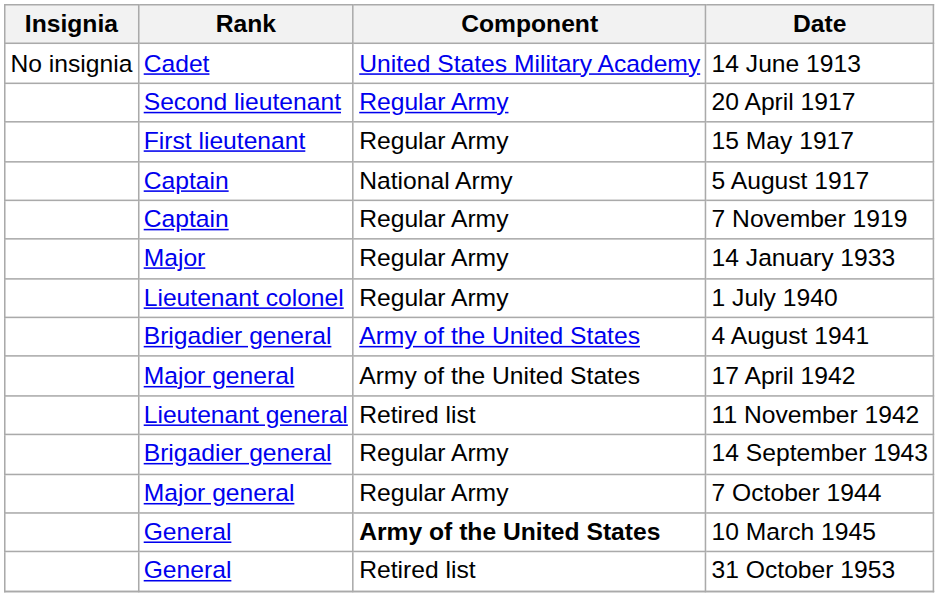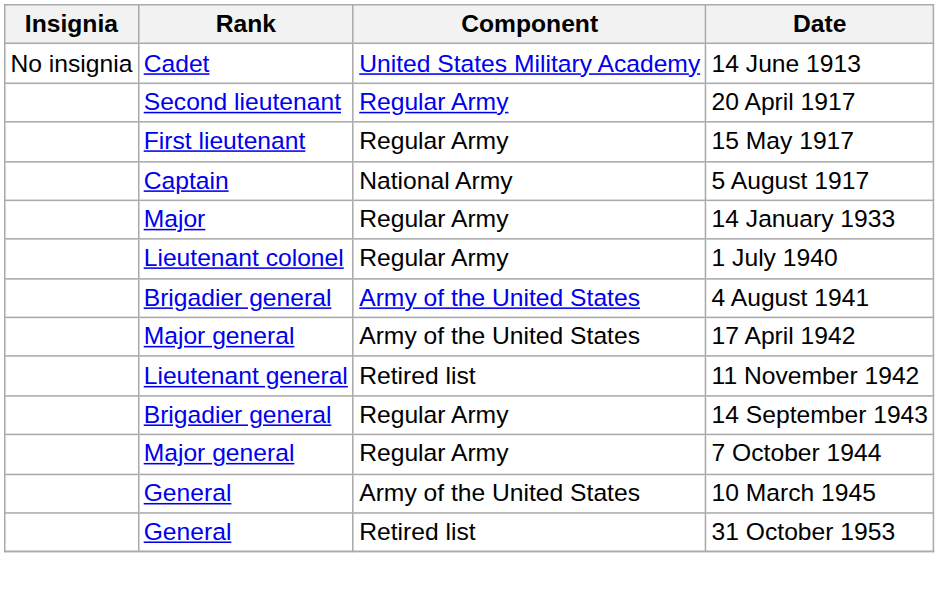- row: Captain | Regular Army | 7 November 1919
10 March 1945 | Component: bold -> normal
